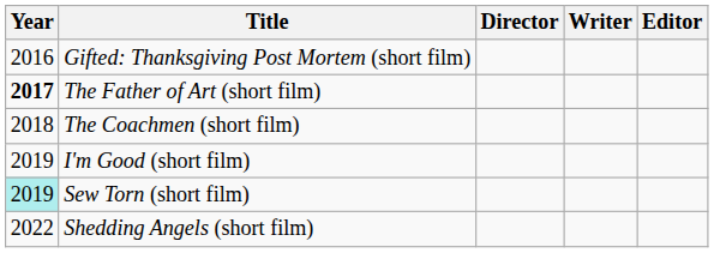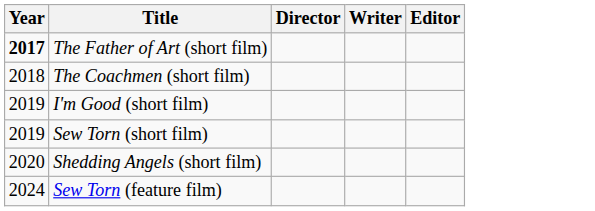- row: 2016 | Gifted: Thanksgiving Post Mortem (short film)
Sew Torn (short film) | Year: paleturquoise background -> no background
Shedding Angels (short film) | Year: 2022 -> 2020
+ row: 2024 | Sew Torn (feature film)
